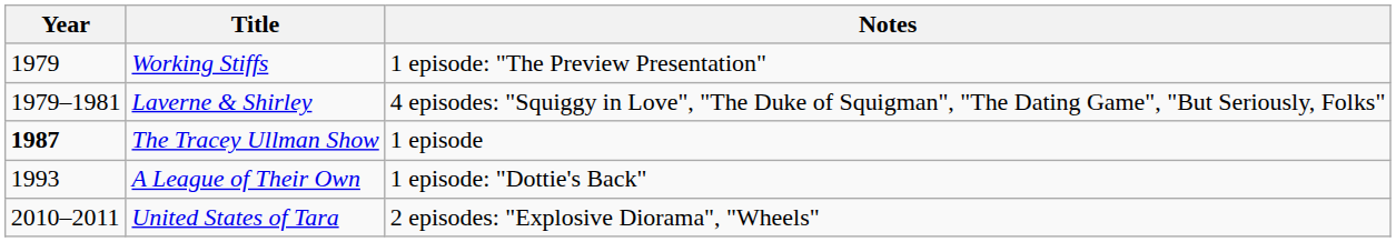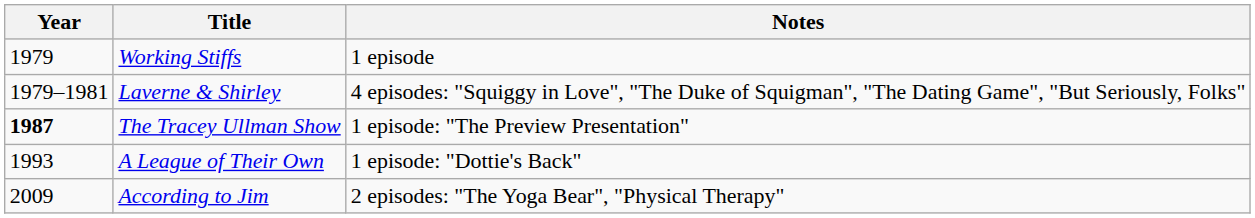Working Stiffs | Notes: 1 episode: "The Preview Presentation" -> 1 episode
The Tracey Ullman Show | Notes: 1 episode -> 1 episode: "The Preview Presentation"
+ row: 2009 | According to Jim | 2 episodes: "The Yoga Bear", "Physical Therapy"
- row: 2010–2011 | United States of Tara | 2 episodes: "Explosive Diorama", "Wheels"
